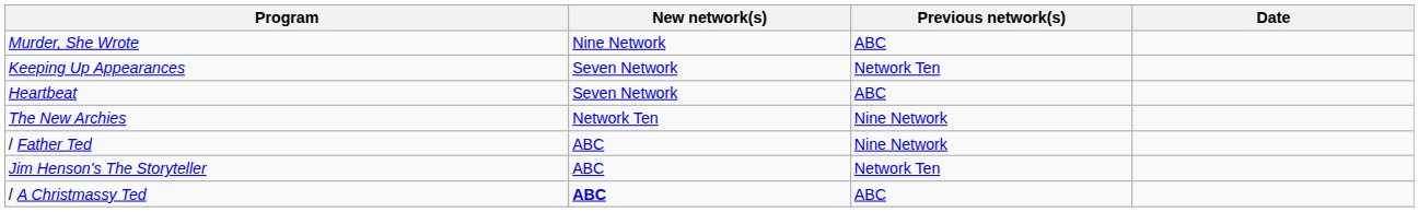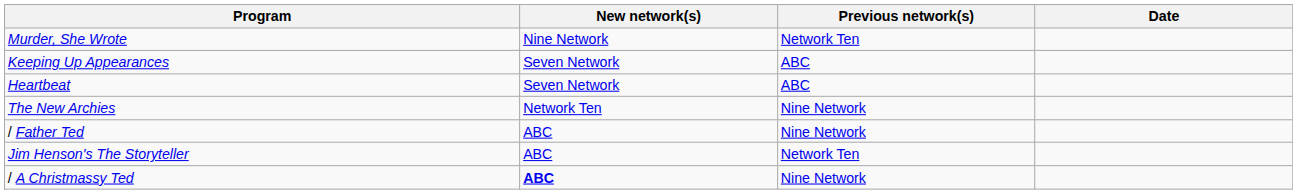Murder, She Wrote | Previous network(s): ABC -> Network Ten
Keeping Up Appearances | Previous network(s): Network Ten -> ABC
/ A Christmassy Ted | Previous network(s): ABC -> Nine Network
